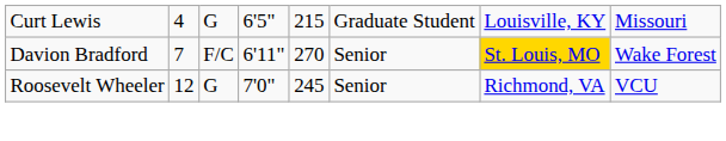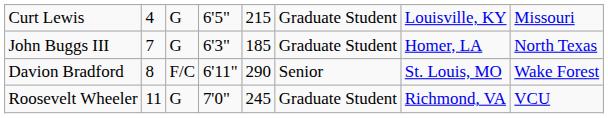+ row: John Buggs III | 7 | G | 6'3" | 185 | Graduate Student | Homer, LA | North Texas
Davion Bradford | column 2: 7 -> 8
Davion Bradford | column 5: 270 -> 290
Davion Bradford | column 7: gold background -> no background
Roosevelt Wheeler | column 2: 12 -> 11
Roosevelt Wheeler | column 6: Senior -> Graduate Student
